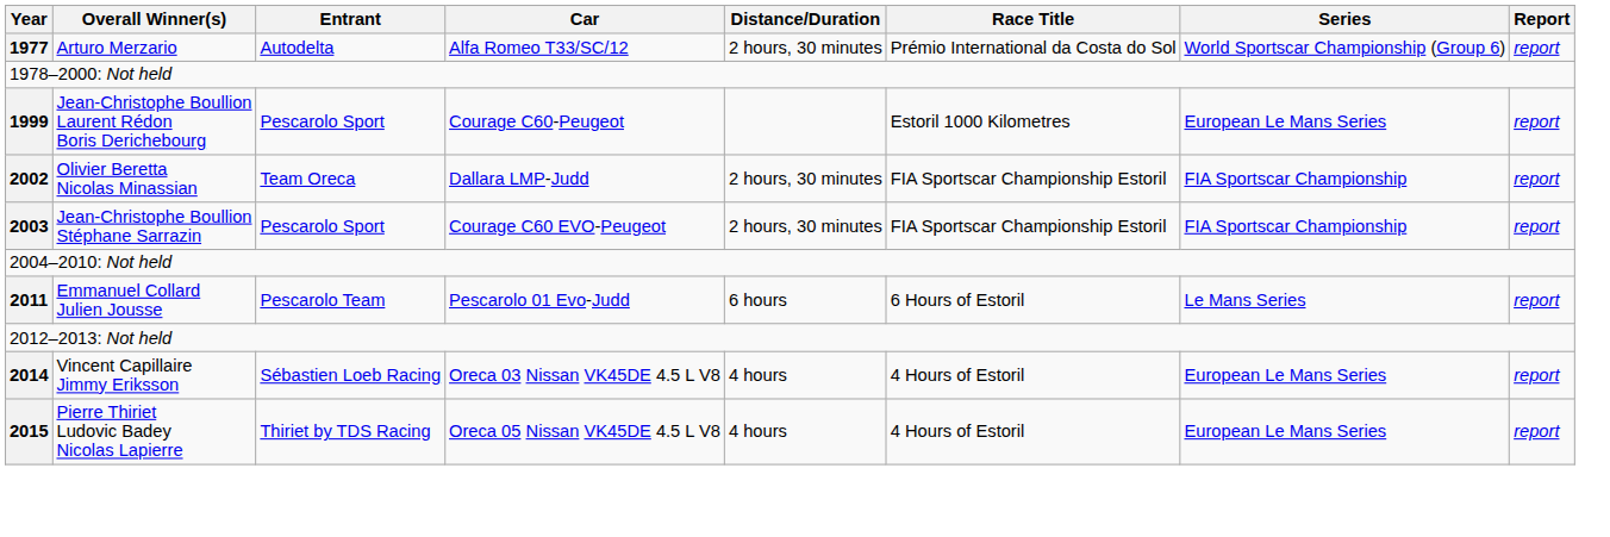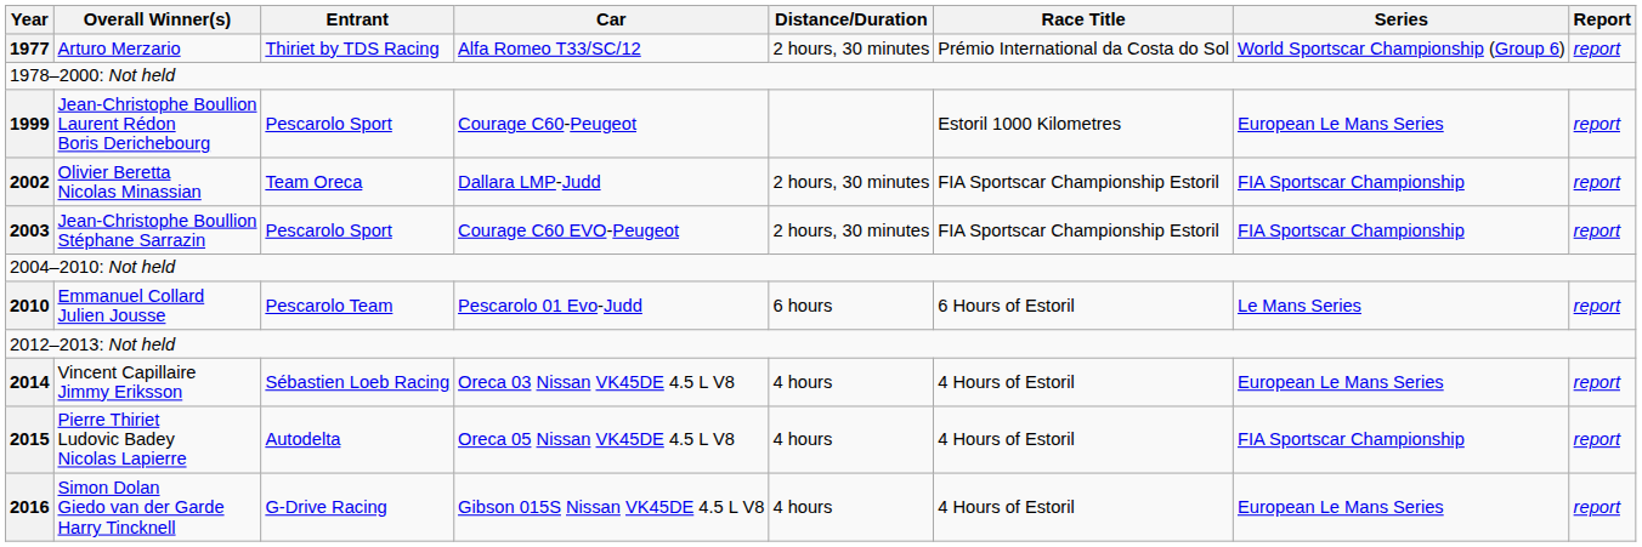Arturo Merzario | Entrant: Autodelta -> Thiriet by TDS Racing
Emmanuel Collard Julien Jousse | Year: 2011 -> 2010
Pierre Thiriet Ludovic Badey Nicolas Lapierre | Entrant: Thiriet by TDS Racing -> Autodelta
Pierre Thiriet Ludovic Badey Nicolas Lapierre | Series: European Le Mans Series -> FIA Sportscar Championship
+ row: 2016 | Simon Dolan Giedo van der Garde Harry Tincknell | G-Drive Racing | Gibson 015S Nissan VK45DE 4.5 L V8 | 4 hours | 4 Hours of Estoril | European Le Mans Series | report
